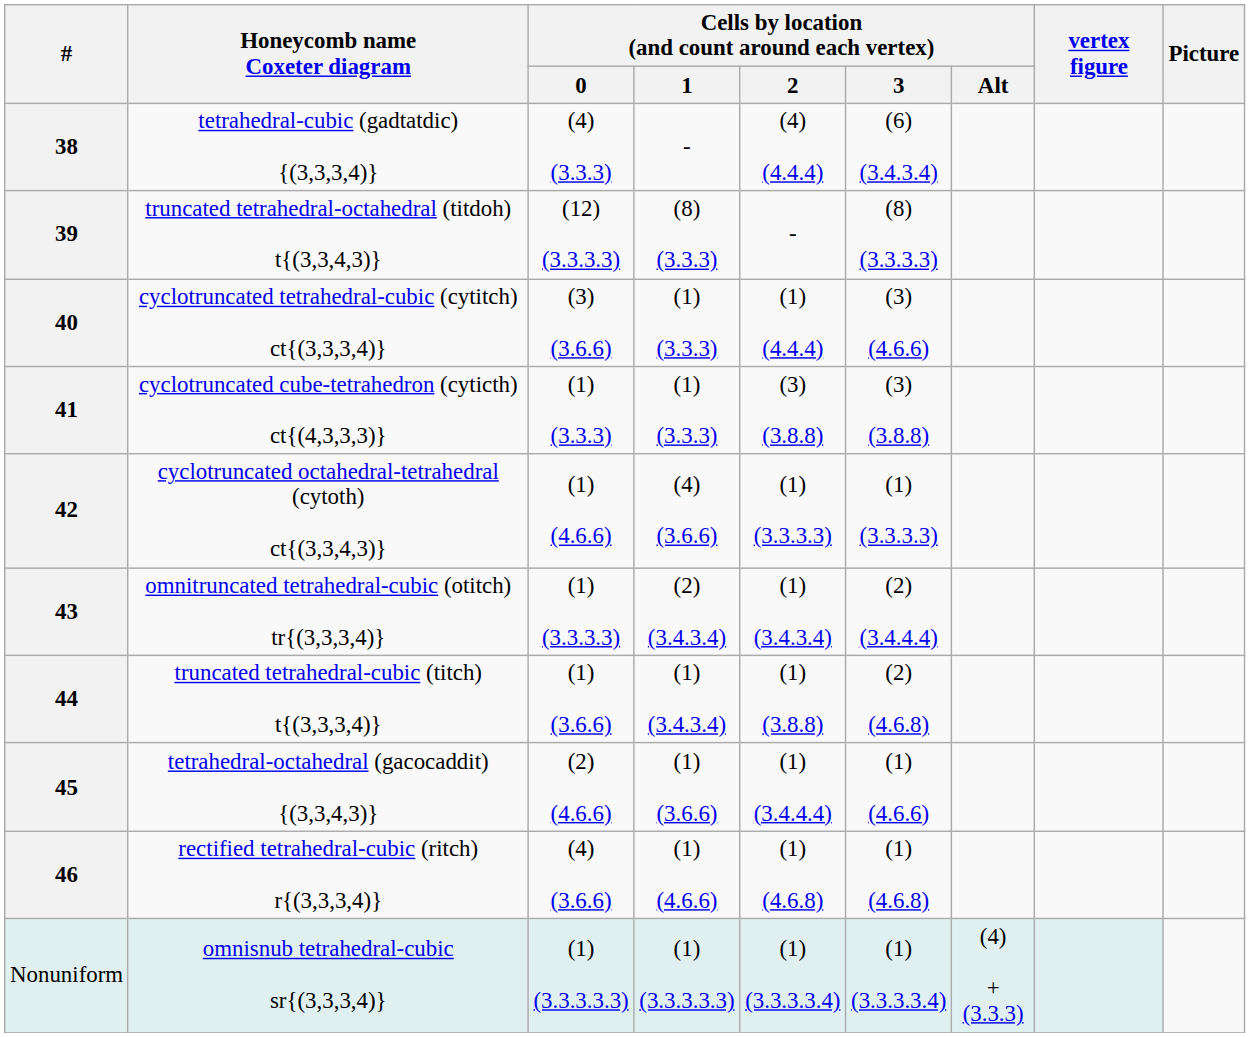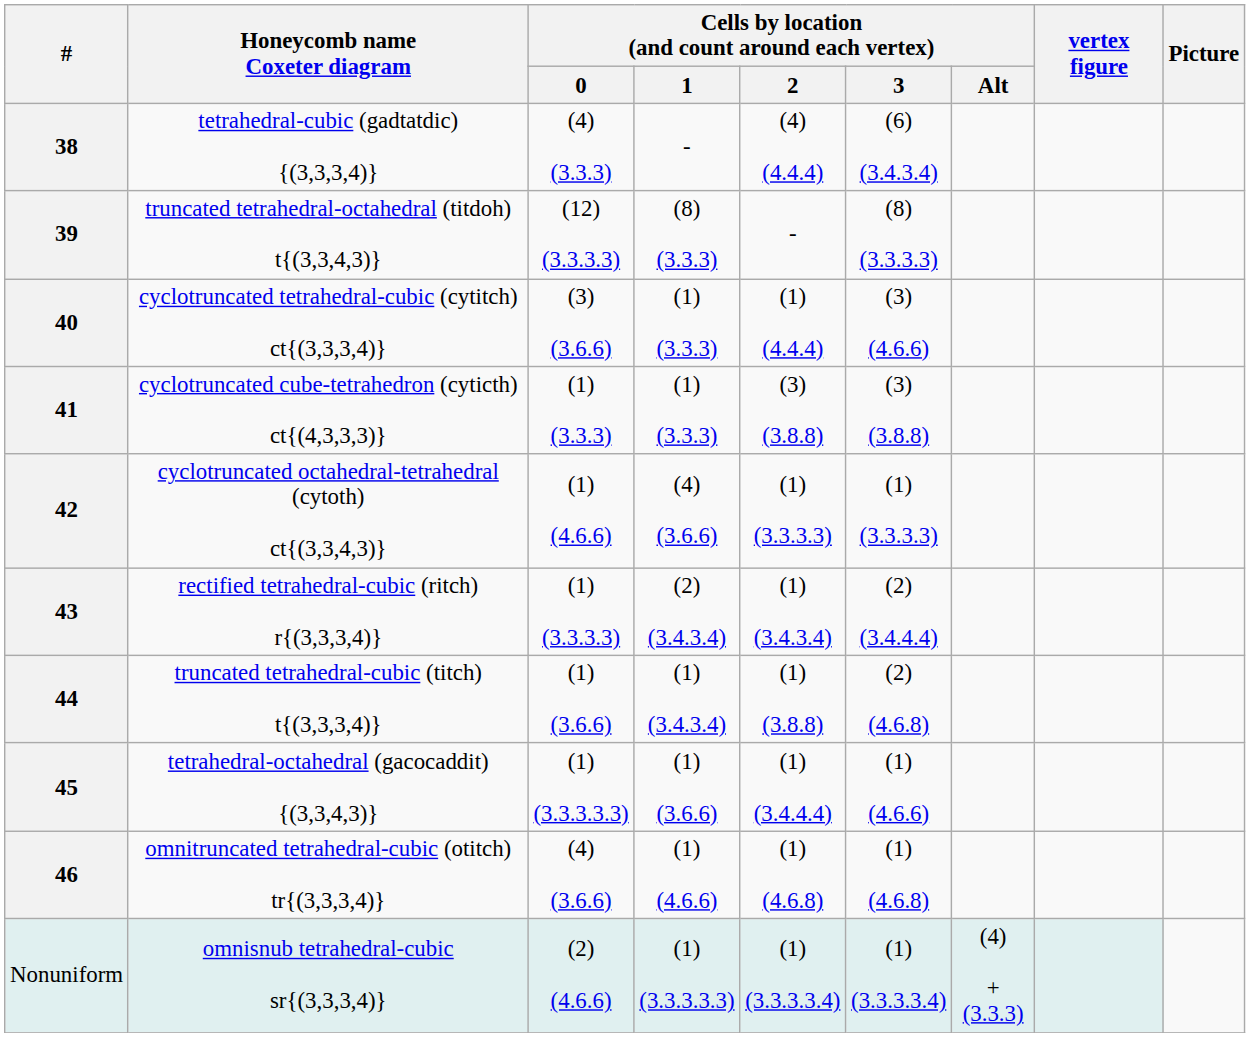43 | Honeycomb name Coxeter diagram: omnitruncated tetrahedral-cubic (otitch) tr{(3,3,3,4)} -> rectified tetrahedral-cubic (ritch) r{(3,3,3,4)}
45 | Cells by location (and count around each vertex) / 0: (2) (4.6.6) -> (1) (3.3.3.3.3)
46 | Honeycomb name Coxeter diagram: rectified tetrahedral-cubic (ritch) r{(3,3,3,4)} -> omnitruncated tetrahedral-cubic (otitch) tr{(3,3,3,4)}
Nonuniform | Cells by location (and count around each vertex) / 0: (1) (3.3.3.3.3) -> (2) (4.6.6)
